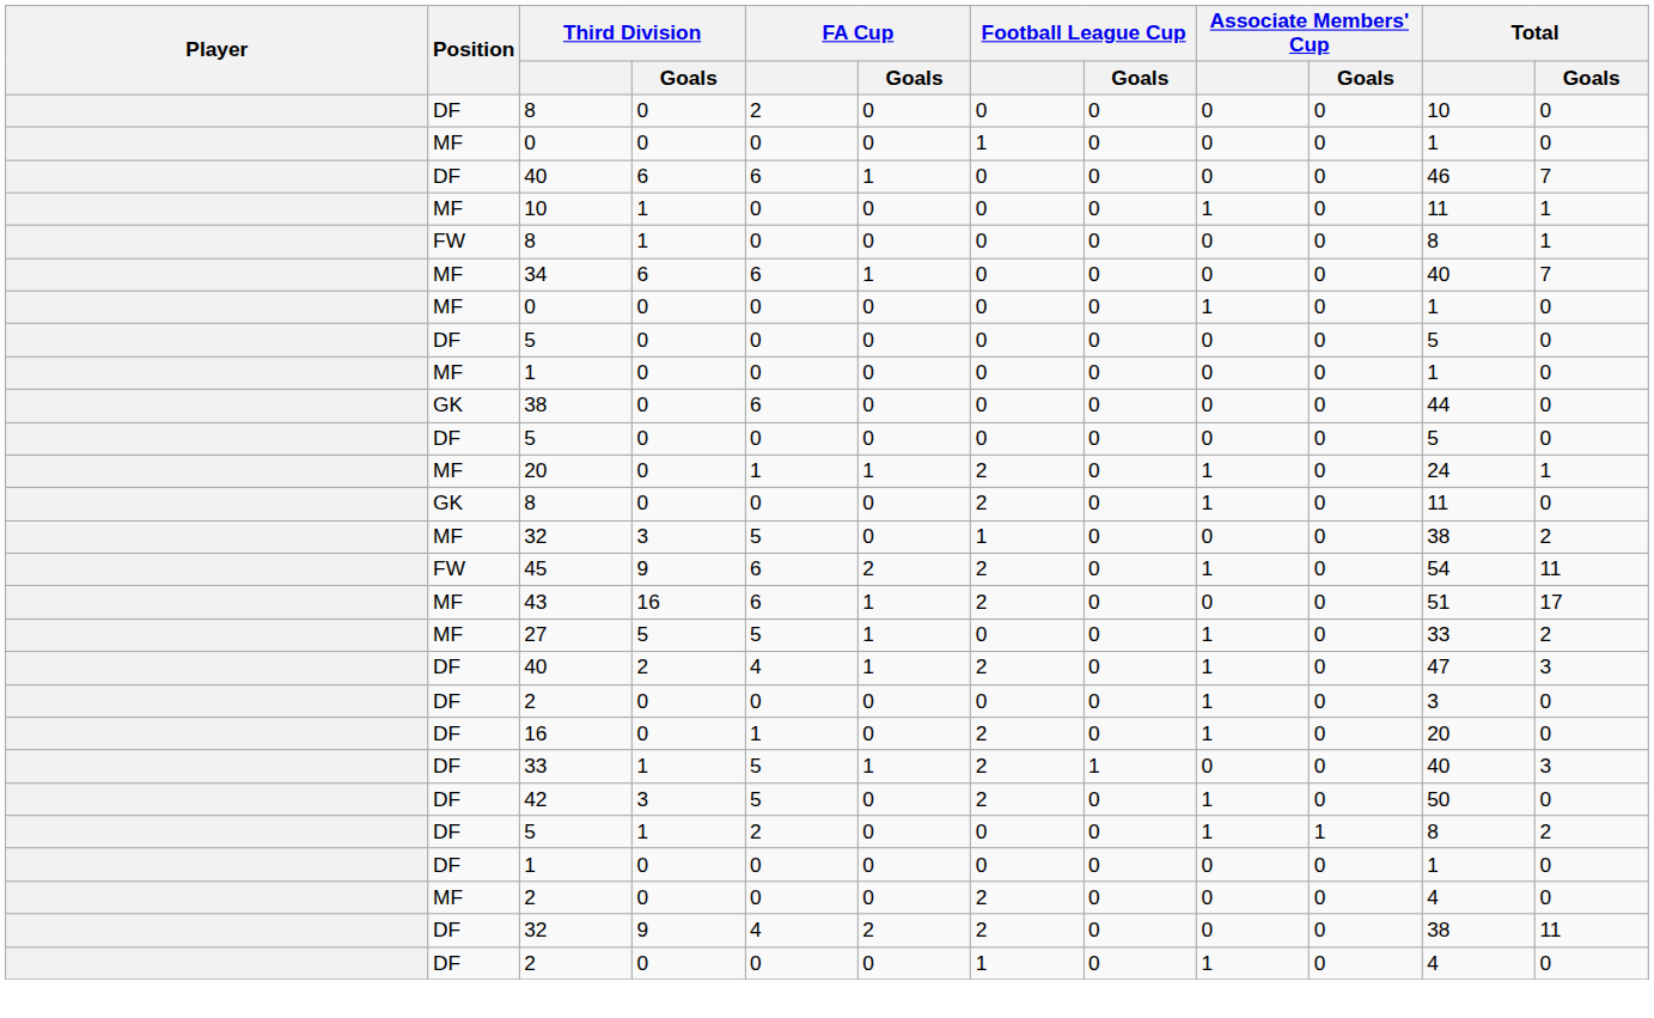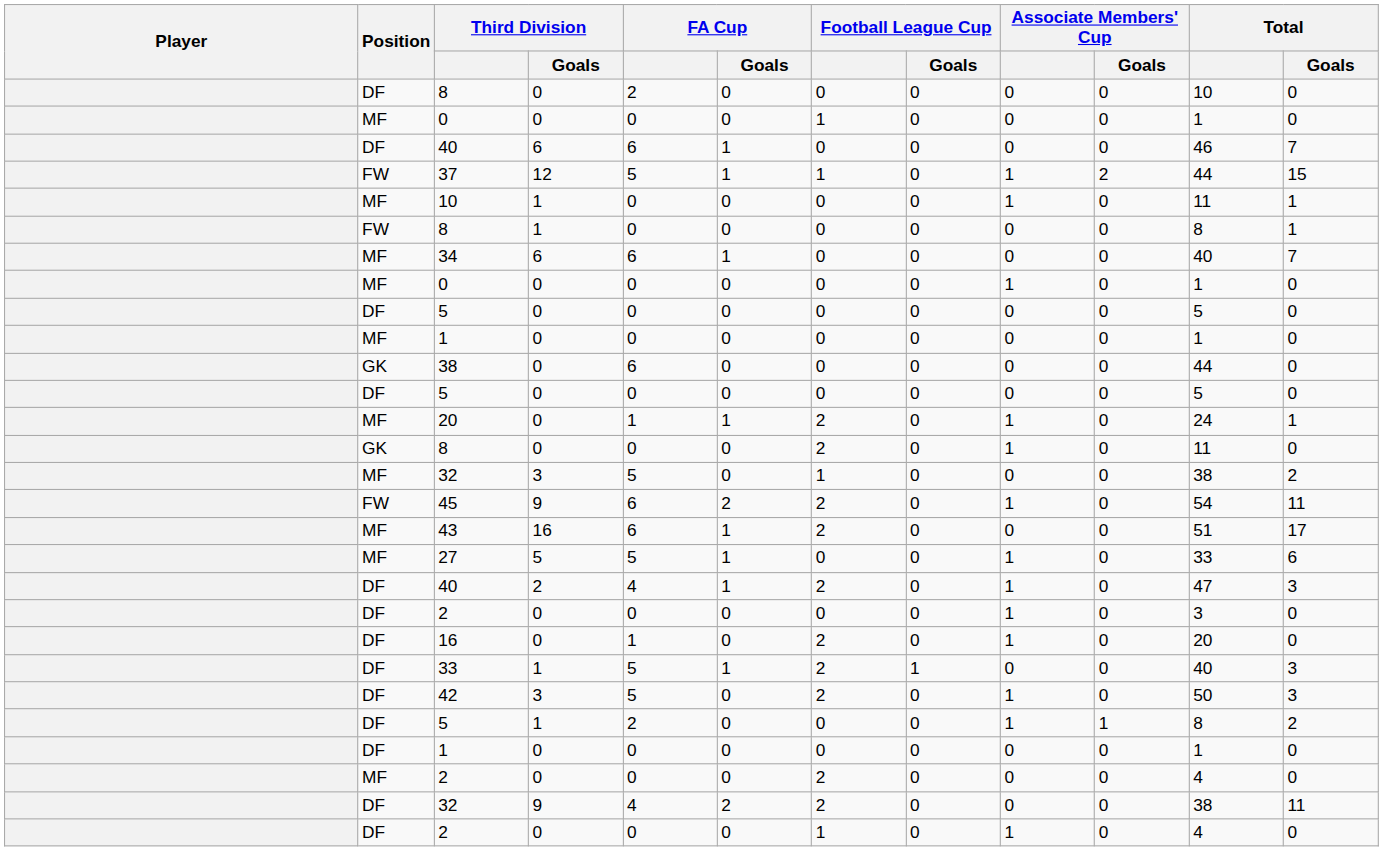+ row: FW | 37 | 12 | 5 | 1 | 1 | 0 | 1 | 2 | 44 | 15
27 | Total / Goals: 2 -> 6
42 | Total / Goals: 0 -> 3
